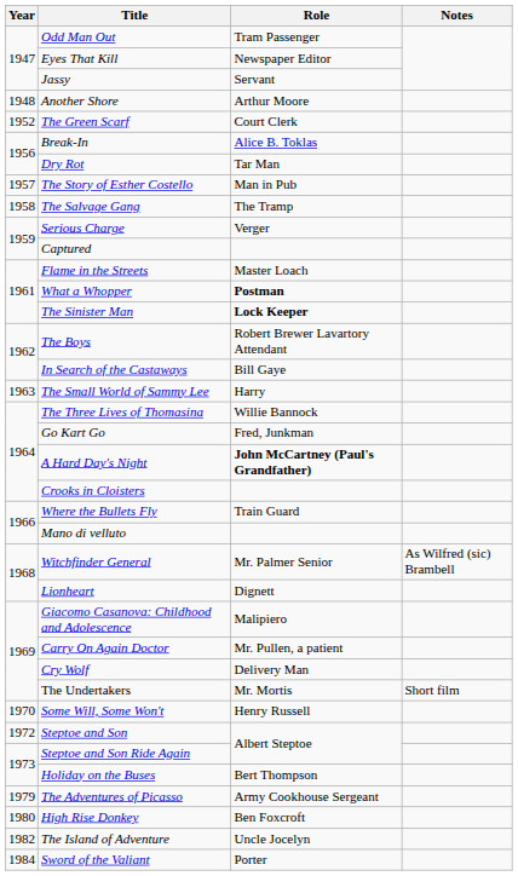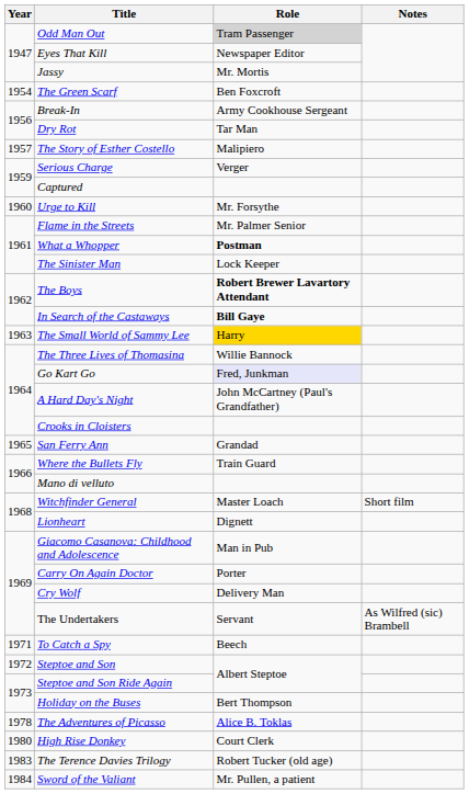Odd Man Out | Role: no background -> lightgrey background
Jassy | Role: Servant -> Mr. Mortis
- row: 1948 | Another Shore | Arthur Moore
The Green Scarf | Year: 1952 -> 1954
The Green Scarf | Role: Court Clerk -> Ben Foxcroft
Break-In | Role: Alice B. Toklas -> Army Cookhouse Sergeant
The Story of Esther Costello | Role: Man in Pub -> Malipiero
- row: 1958 | The Salvage Gang | The Tramp
+ row: 1960 | Urge to Kill | Mr. Forsythe
Flame in the Streets | Role: Master Loach -> Mr. Palmer Senior
The Sinister Man | Role: bold -> normal
The Boys | Role: normal -> bold
In Search of the Castaways | Role: normal -> bold
The Small World of Sammy Lee | Role: no background -> gold background
Go Kart Go | Role: no background -> lavender background
A Hard Day's Night | Role: bold -> normal
+ row: 1965 | San Ferry Ann | Grandad
Witchfinder General | Role: Mr. Palmer Senior -> Master Loach
Witchfinder General | Notes: As Wilfred (sic) Brambell -> Short film
Giacomo Casanova: Childhood and Adolescence | Role: Malipiero -> Man in Pub
Carry On Again Doctor | Role: Mr. Pullen, a patient -> Porter
The Undertakers | Role: Mr. Mortis -> Servant
The Undertakers | Notes: Short film -> As Wilfred (sic) Brambell
- row: 1970 | Some Will, Some Won't | Henry Russell
+ row: 1971 | To Catch a Spy | Beech
The Adventures of Picasso | Year: 1979 -> 1978
The Adventures of Picasso | Role: Army Cookhouse Sergeant -> Alice B. Toklas
High Rise Donkey | Role: Ben Foxcroft -> Court Clerk
- row: 1982 | The Island of Adventure | Uncle Jocelyn
+ row: 1983 | The Terence Davies Trilogy | Robert Tucker (old age)
Sword of the Valiant | Role: Porter -> Mr. Pullen, a patient
